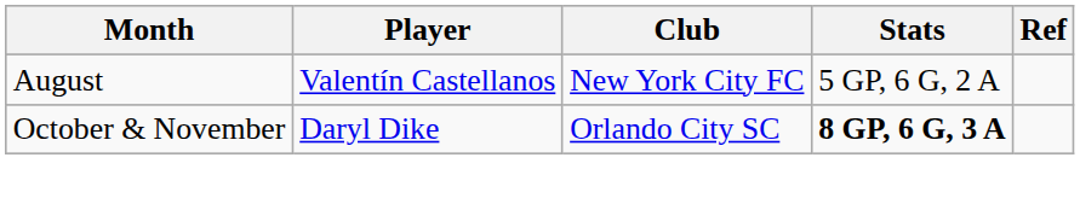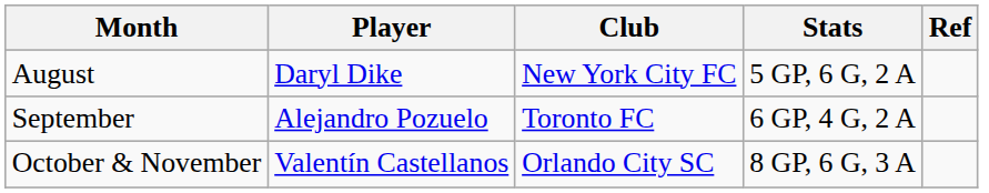August | Player: Valentín Castellanos -> Daryl Dike
+ row: September | Alejandro Pozuelo | Toronto FC | 6 GP, 4 G, 2 A
October & November | Player: Daryl Dike -> Valentín Castellanos
October & November | Stats: bold -> normal
